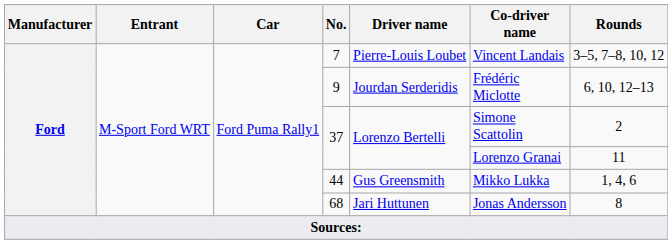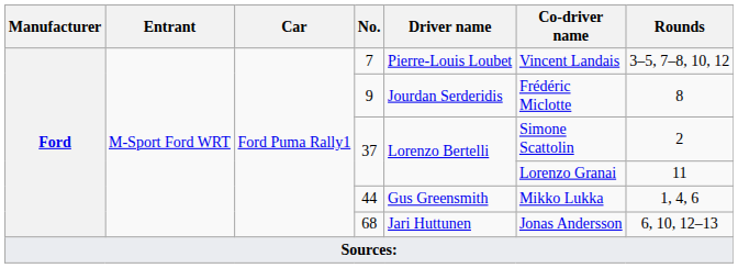9 | Rounds: 6, 10, 12–13 -> 8
68 | Rounds: 8 -> 6, 10, 12–13
